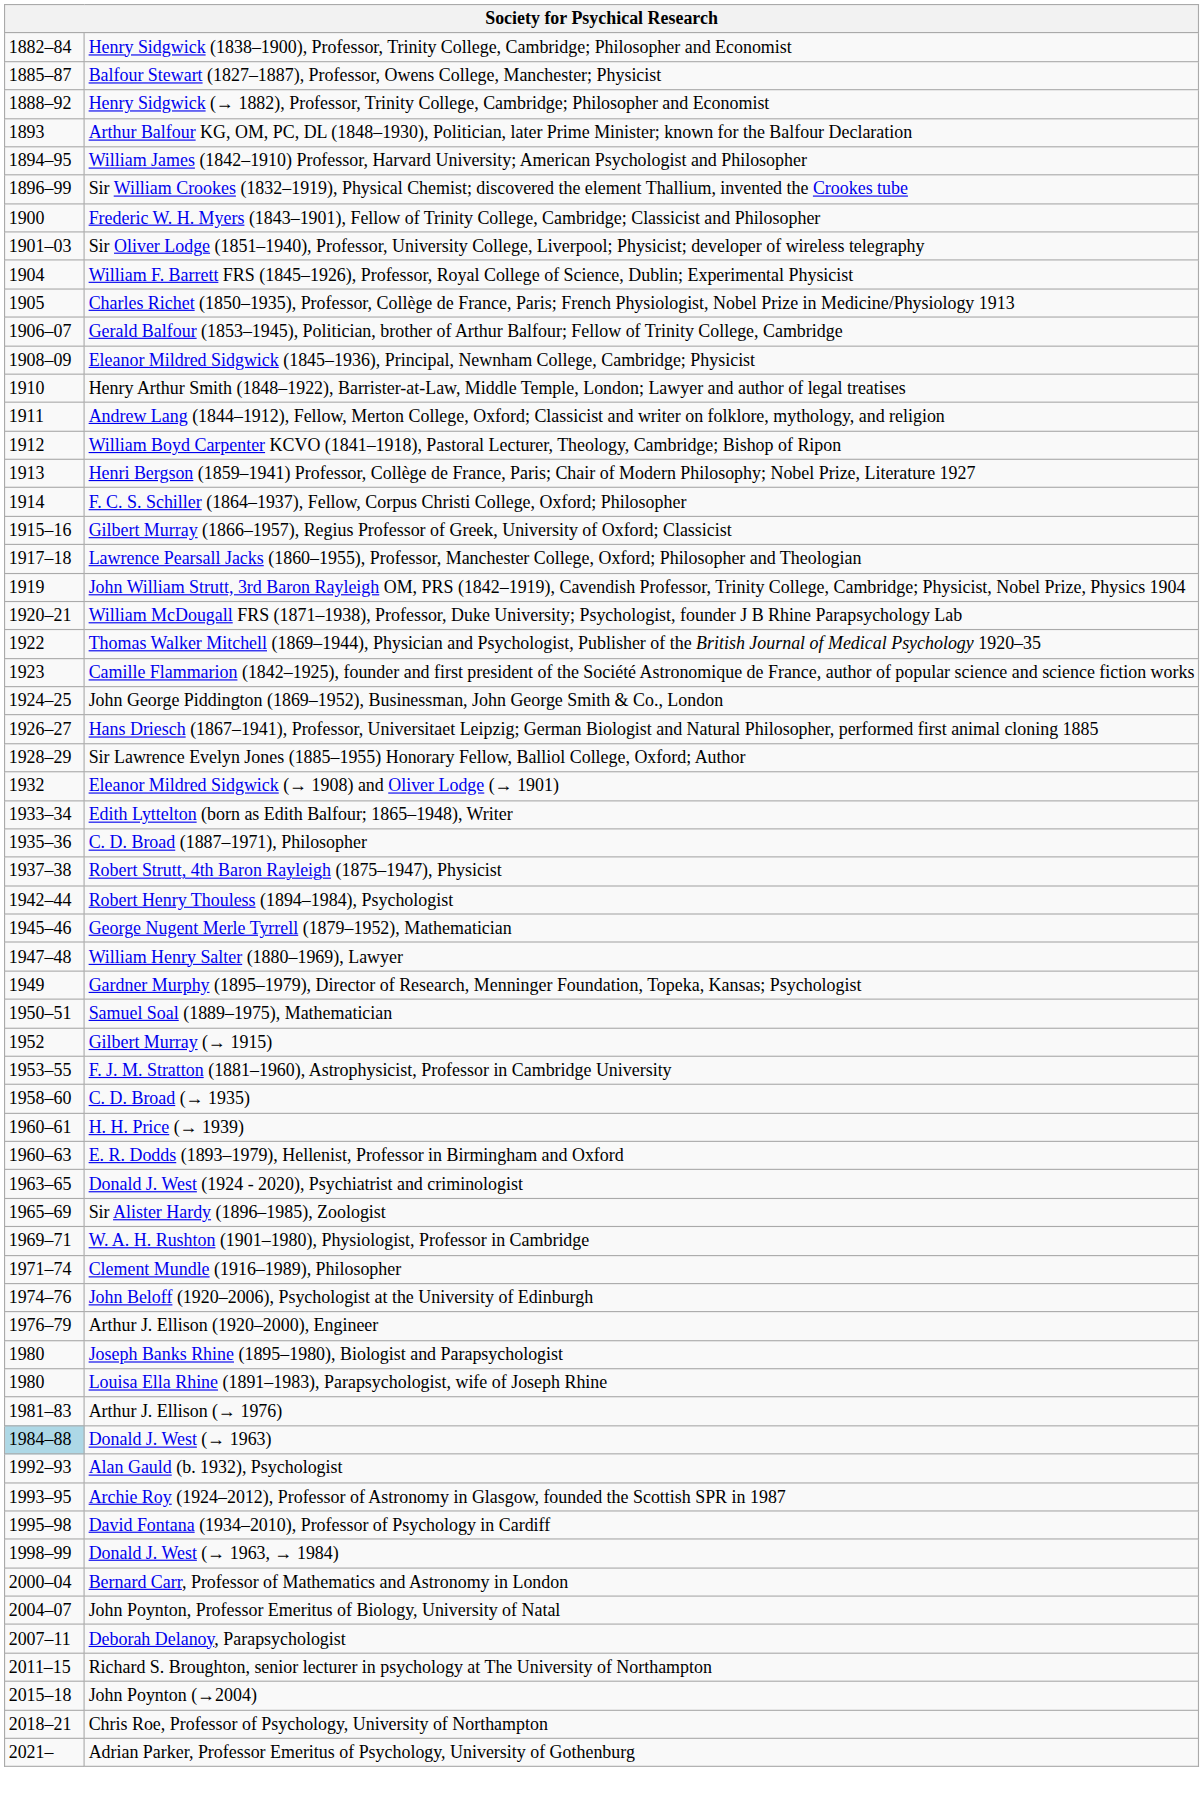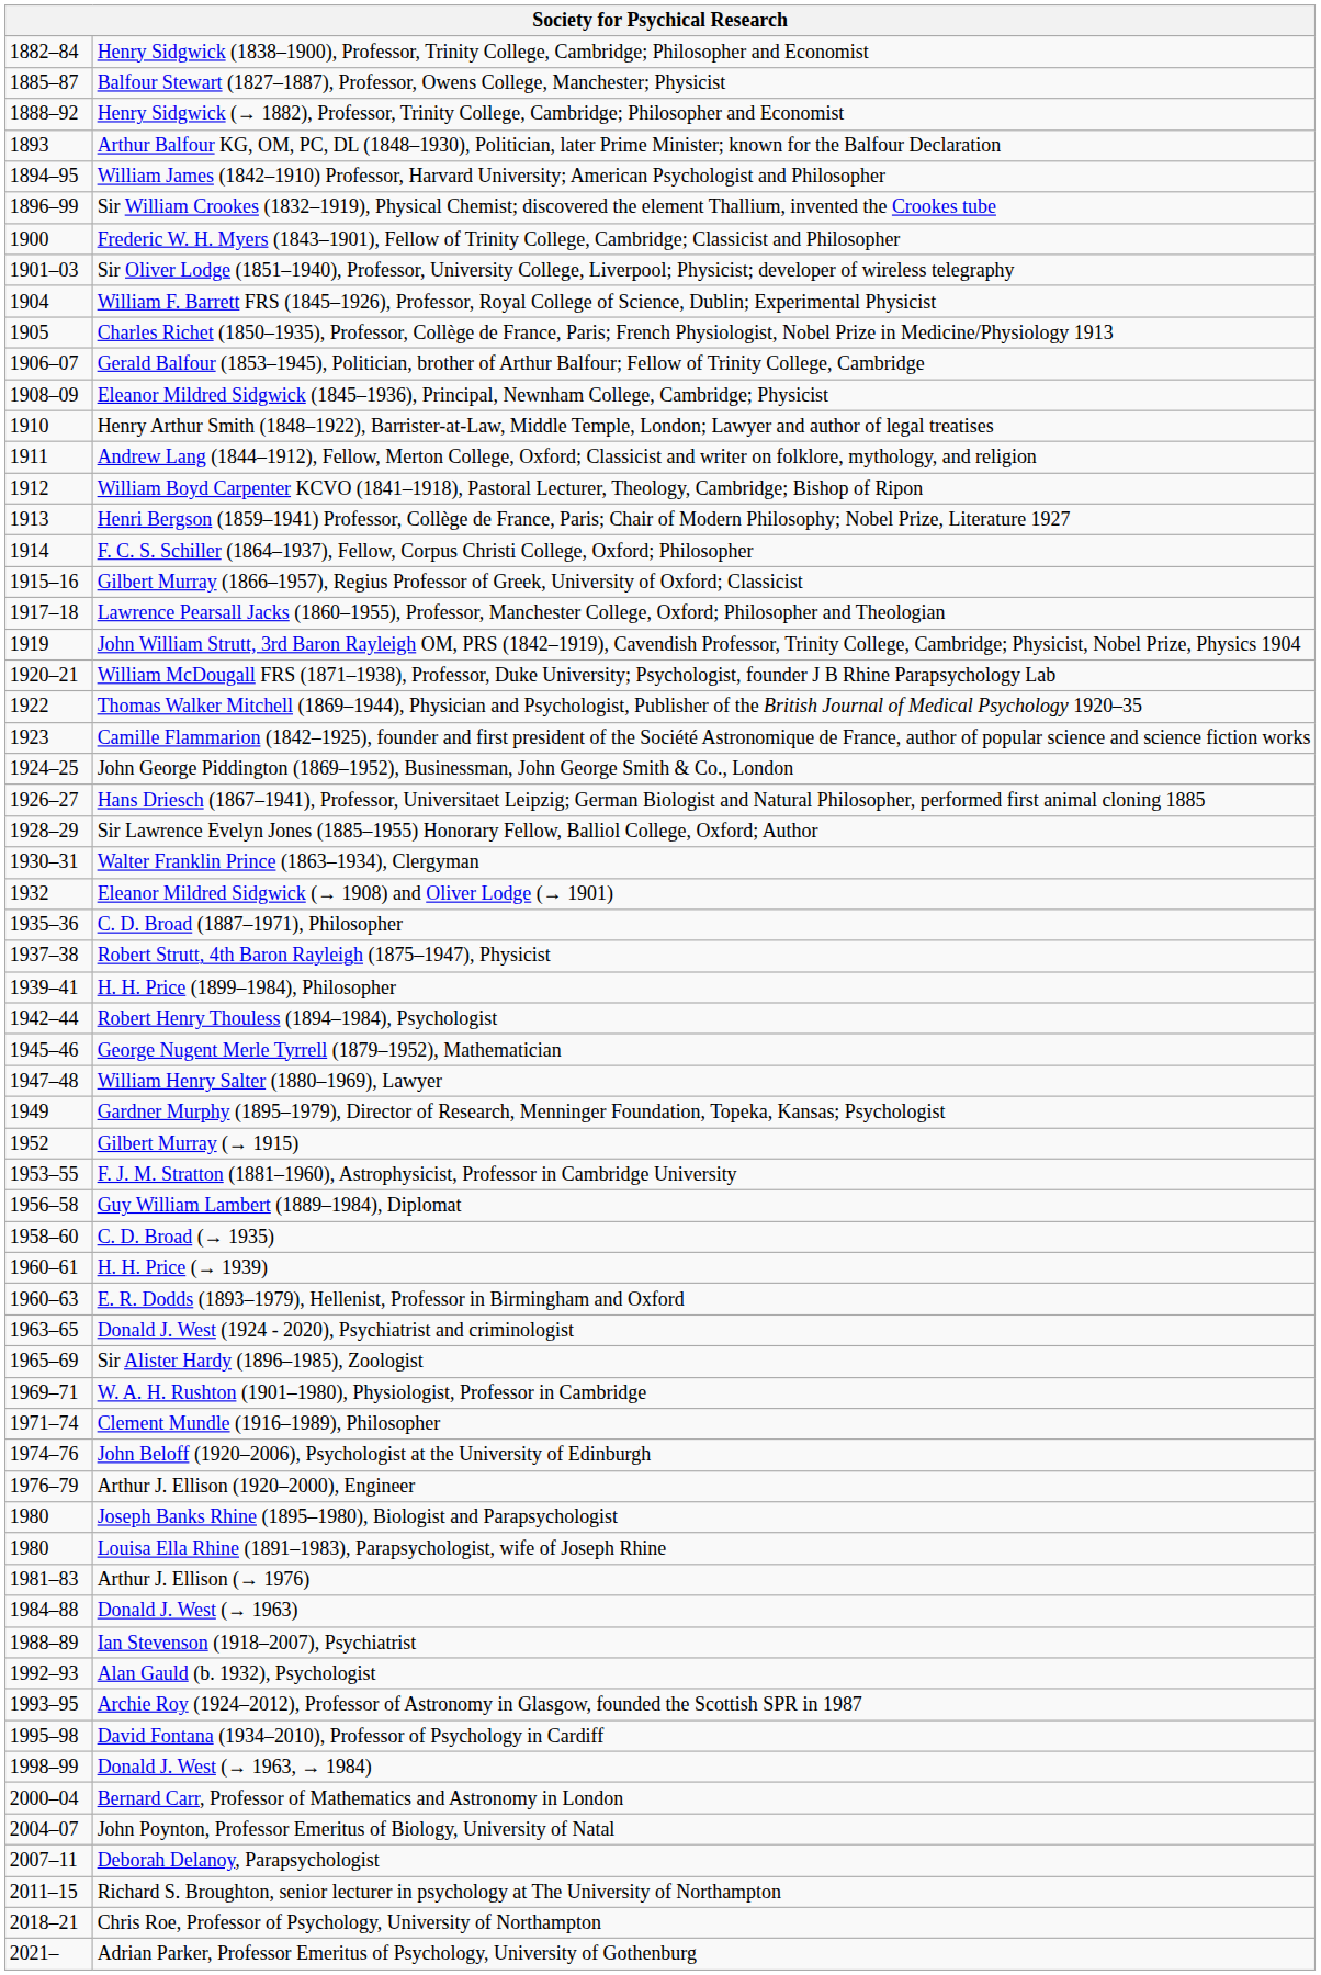+ row: 1930–31 | Walter Franklin Prince (1863–1934), Clergyman
- row: 1933–34 | Edith Lyttelton (born as Edith Balfour; 1865–1948), Writer
+ row: 1939–41 | H. H. Price (1899–1984), Philosopher
- row: 1950–51 | Samuel Soal (1889–1975), Mathematician
+ row: 1956–58 | Guy William Lambert (1889–1984), Diplomat
Donald J. West (→ 1963) | column 1: lightblue background -> no background
+ row: 1988–89 | Ian Stevenson (1918–2007), Psychiatrist
- row: 2015–18 | John Poynton (→2004)
